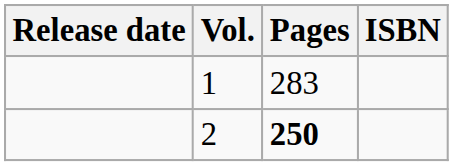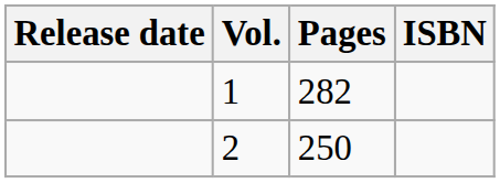1 | Pages: 283 -> 282
2 | Pages: bold -> normal
